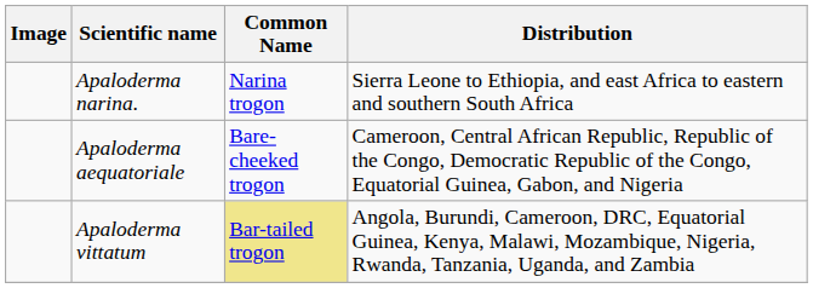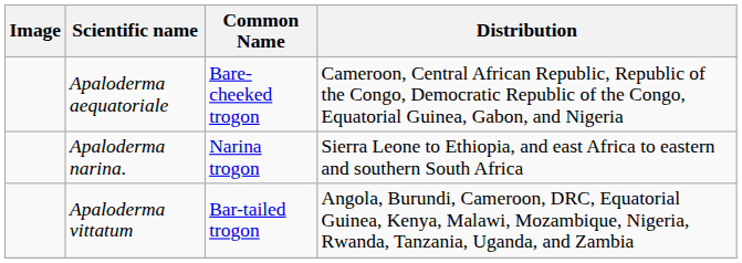rows swapped: Apaloderma narina. <-> Apaloderma aequatoriale
Apaloderma vittatum | Common Name: khaki background -> no background
